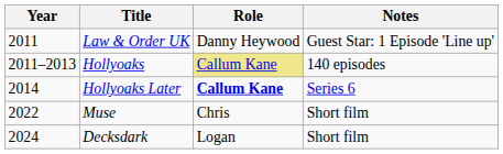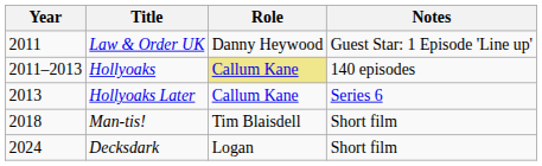Hollyoaks Later | Year: 2014 -> 2013
Hollyoaks Later | Role: bold -> normal
+ row: 2018 | Man-tis! | Tim Blaisdell | Short film
- row: 2022 | Muse | Chris | Short film
